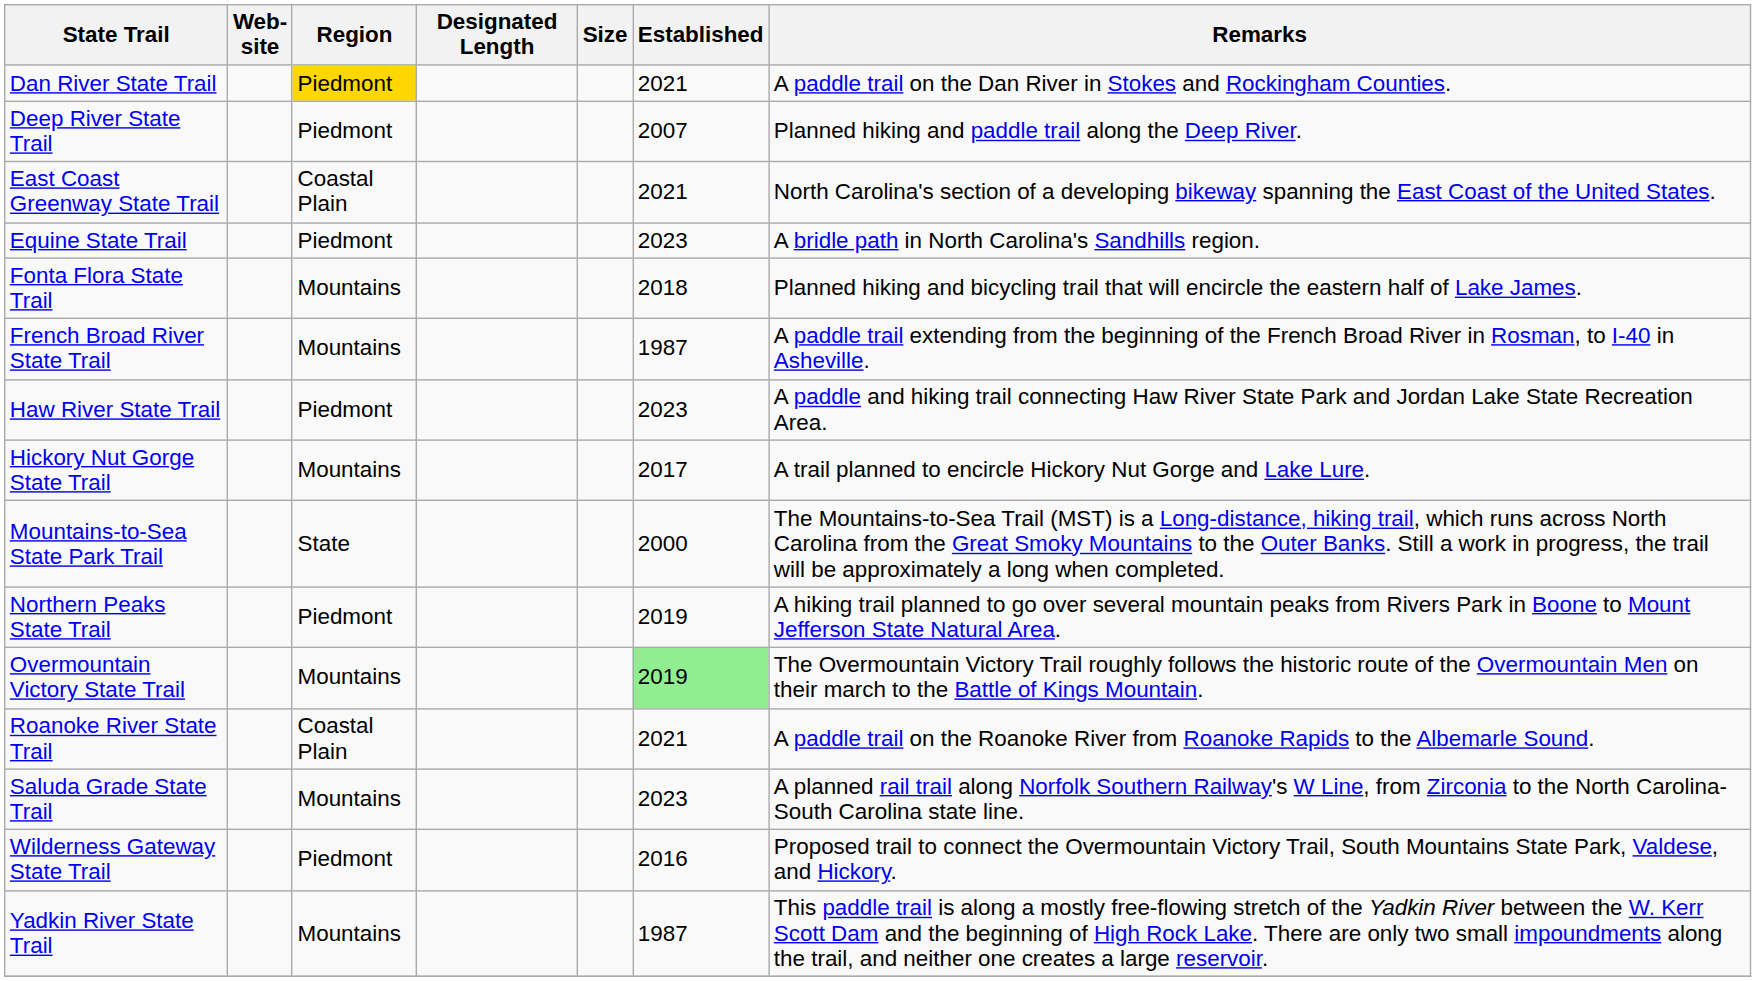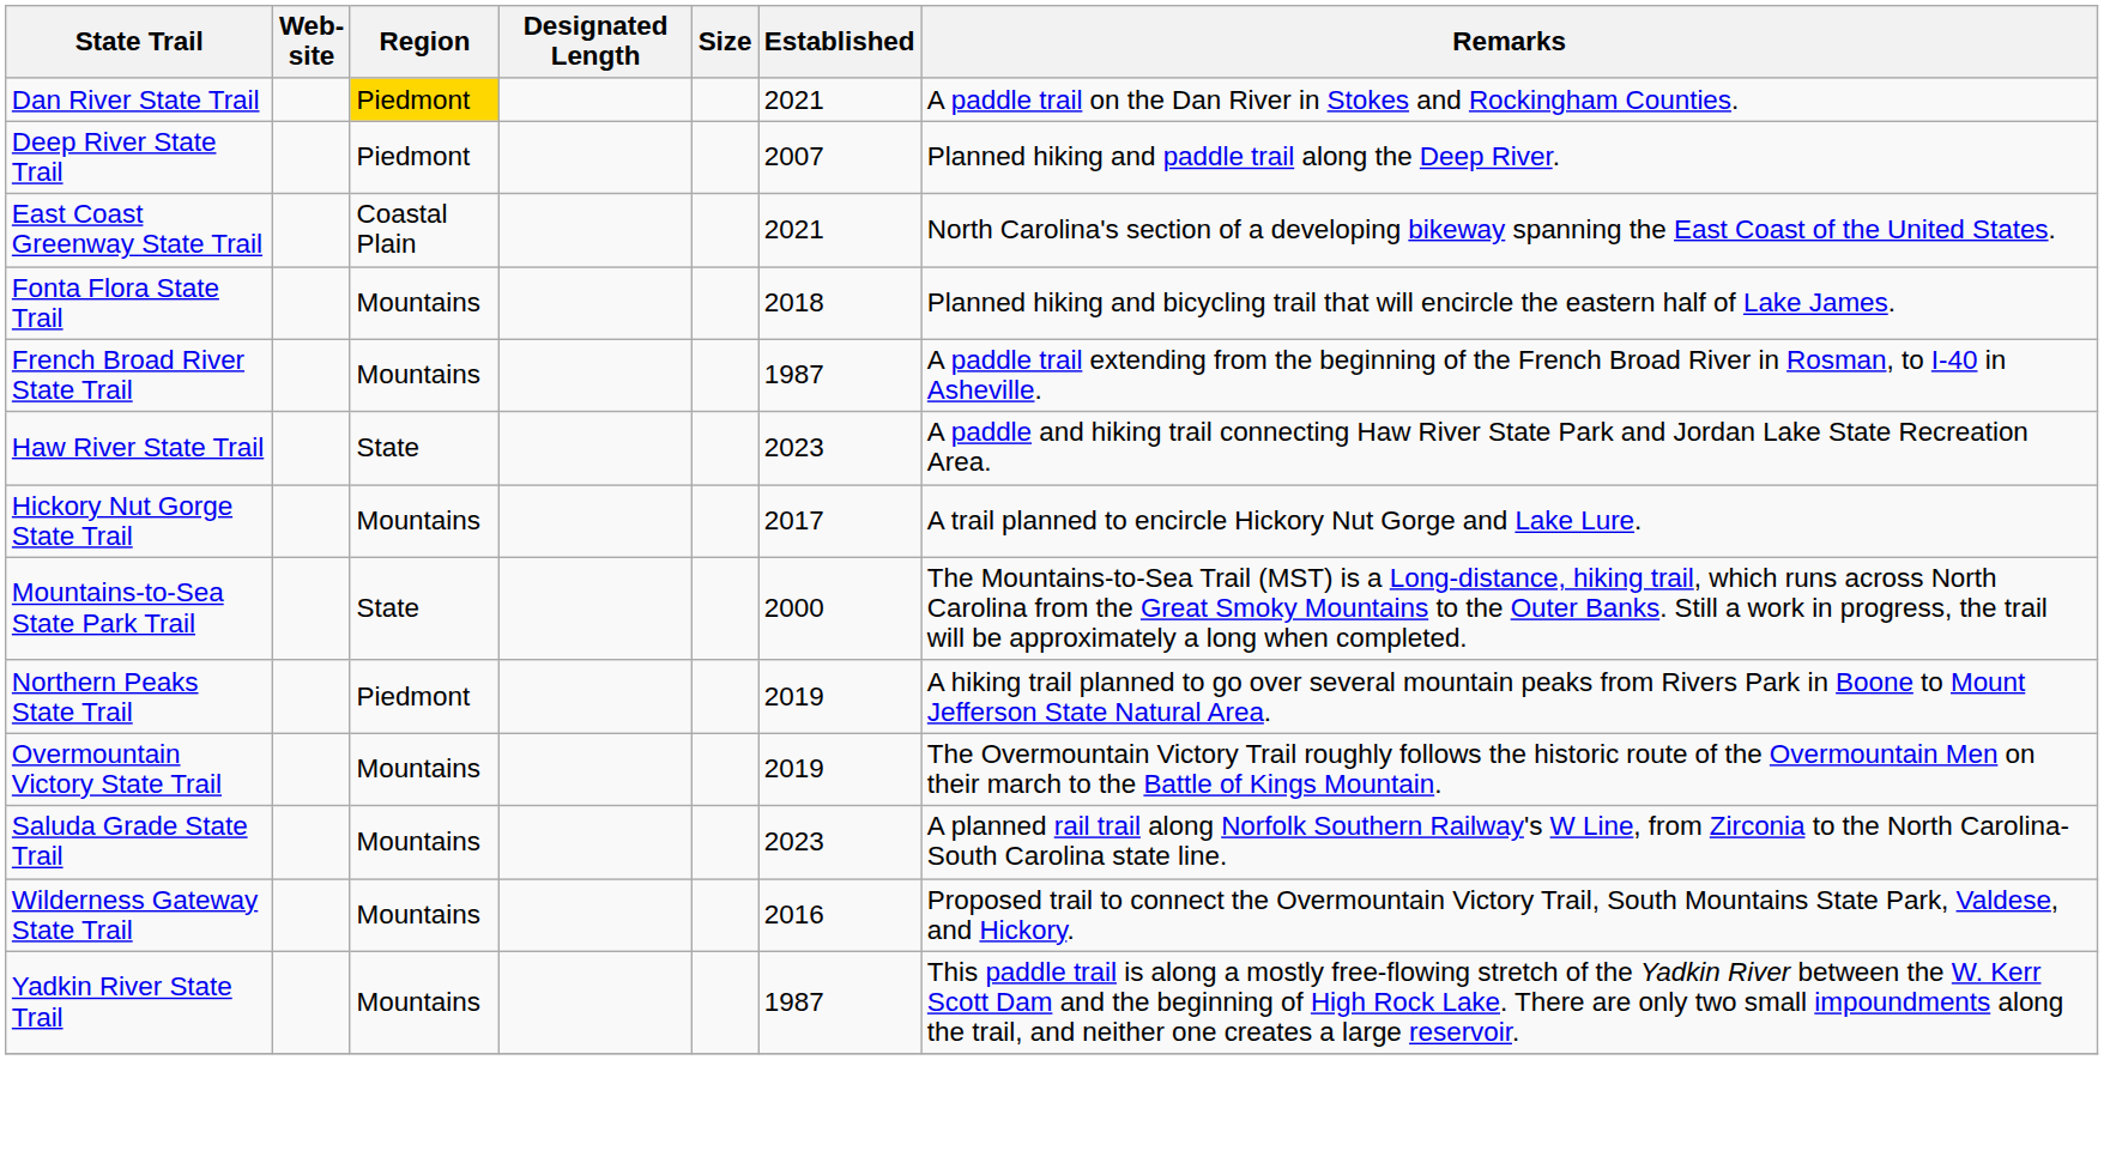- row: Equine State Trail | Piedmont | 2023 | A bridle path in North Carolina's Sandhills region.
Haw River State Trail | Region: Piedmont -> State
Overmountain Victory State Trail | Established: lightgreen background -> no background
- row: Roanoke River State Trail | Coastal Plain | 2021 | A paddle trail on the Roanoke River from Roanoke Rapids to the Albemarle Sound.
Wilderness Gateway State Trail | Region: Piedmont -> Mountains
